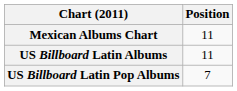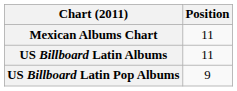US Billboard Latin Pop Albums | Position: 7 -> 9
